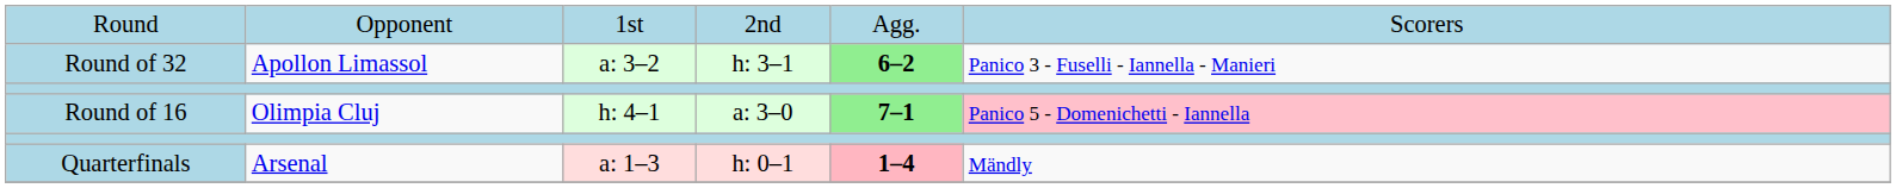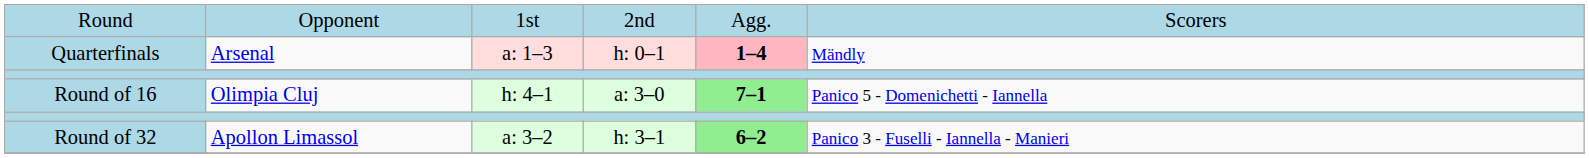rows swapped: Round of 32 <-> Quarterfinals
Round of 16 | column 6: pink background -> no background
